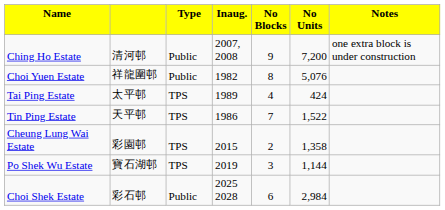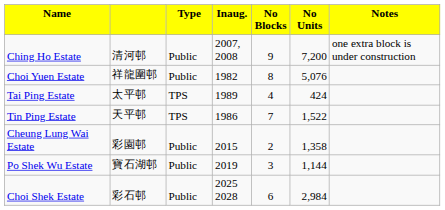Cheung Lung Wai Estate | column 3: TPS -> Public
Po Shek Wu Estate | column 3: TPS -> Public
